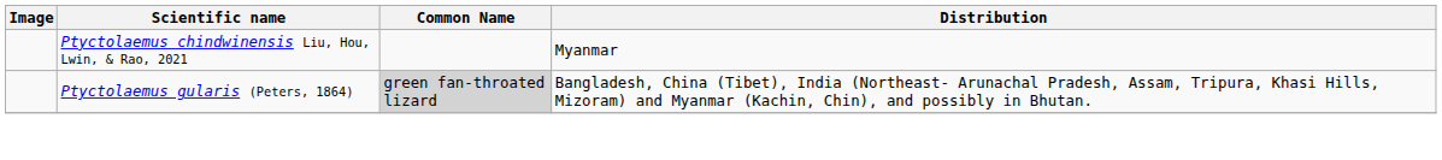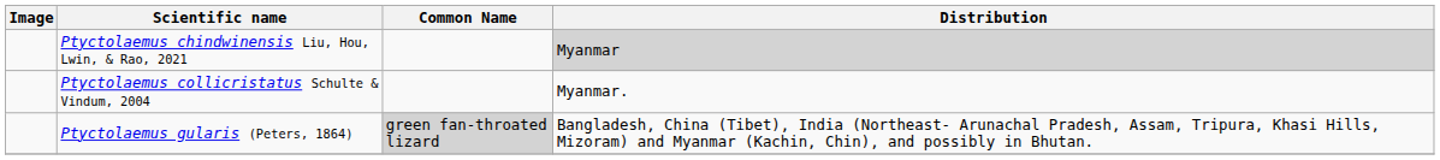Ptyctolaemus chindwinensis Liu, Hou, Lwin, & Rao, 2021 | Distribution: no background -> lightgrey background
+ row: Ptyctolaemus collicristatus Schulte & Vindum, 2004 | Myanmar.
